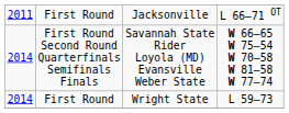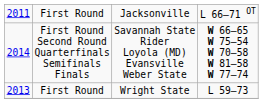First Round / Wright State | column 1: 2014 -> 2013
